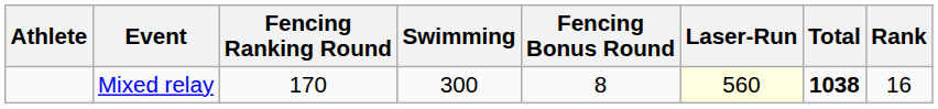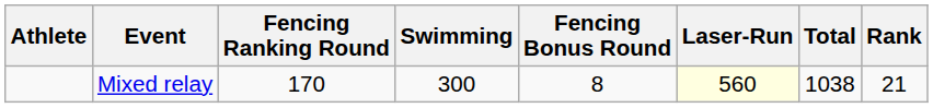Mixed relay | Total: bold -> normal
Mixed relay | Rank: 16 -> 21
